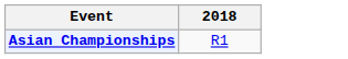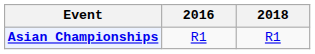+ column: 2016 | R1
